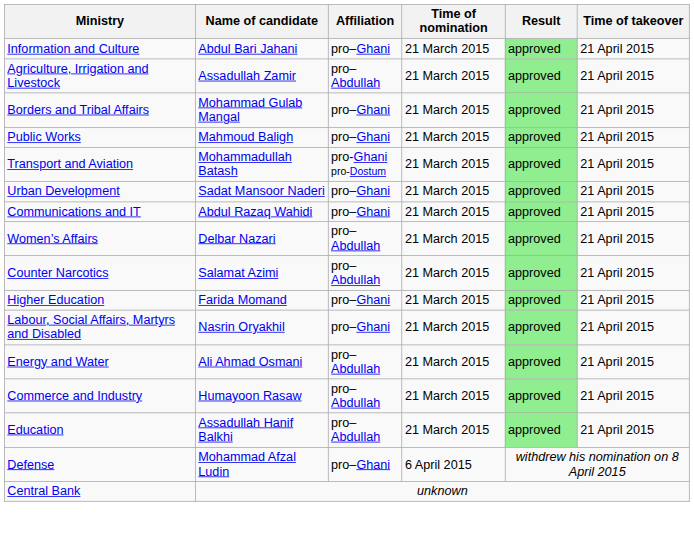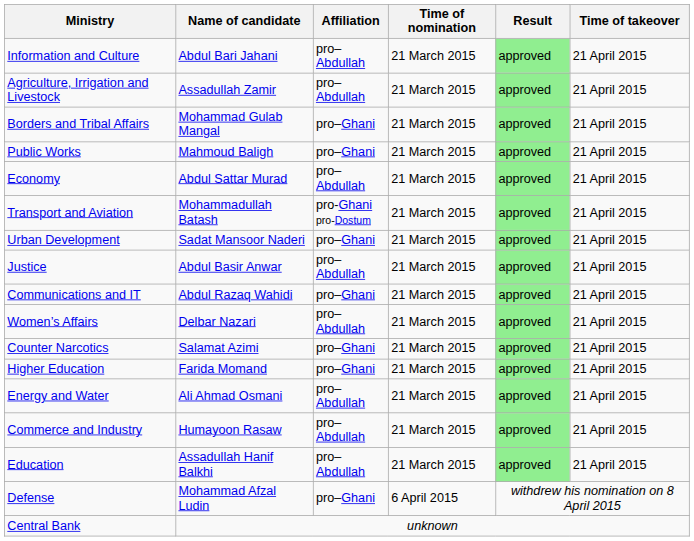Information and Culture | Affiliation: pro–Ghani -> pro–Abdullah
+ row: Economy | Abdul Sattar Murad | pro–Abdullah | 21 March 2015 | approved | 21 April 2015
+ row: Justice | Abdul Basir Anwar | pro–Abdullah | 21 March 2015 | approved | 21 April 2015
Counter Narcotics | Affiliation: pro–Abdullah -> pro–Ghani
- row: Labour, Social Affairs, Martyrs and Disabled | Nasrin Oryakhil | pro–Ghani | 21 March 2015 | approved | 21 April 2015
